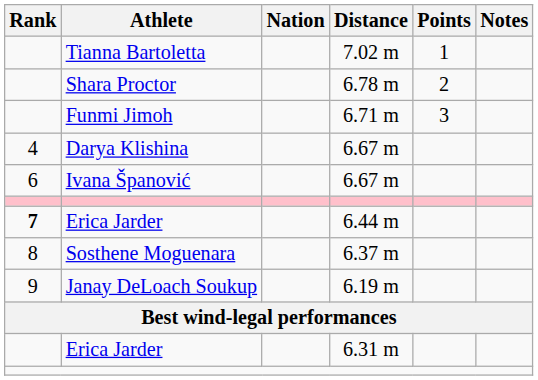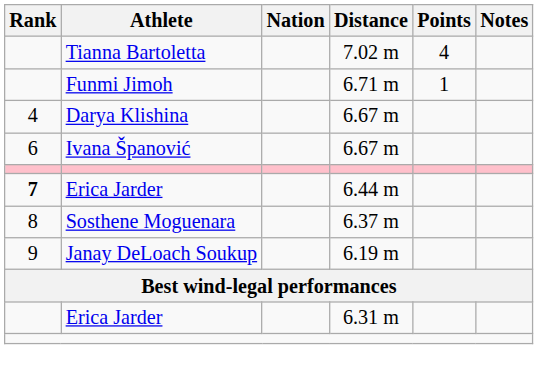Tianna Bartoletta | Points: 1 -> 4
- row: Shara Proctor | 6.78 m | 2
Funmi Jimoh | Points: 3 -> 1
